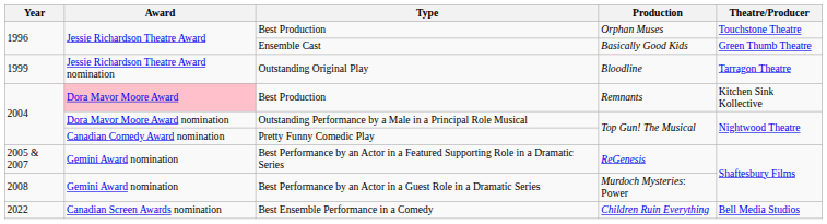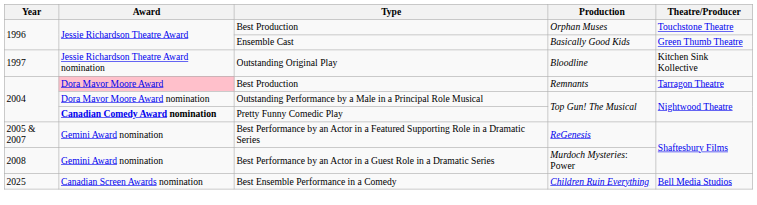Outstanding Original Play | Year: 1999 -> 1997
Outstanding Original Play | Theatre/Producer: Tarragon Theatre -> Kitchen Sink Kollective
Best Production / Remnants | Theatre/Producer: Kitchen Sink Kollective -> Tarragon Theatre
Pretty Funny Comedic Play | Award: normal -> bold
Best Ensemble Performance in a Comedy | Year: 2022 -> 2025
